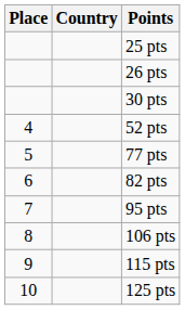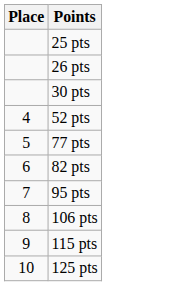- column: Country
